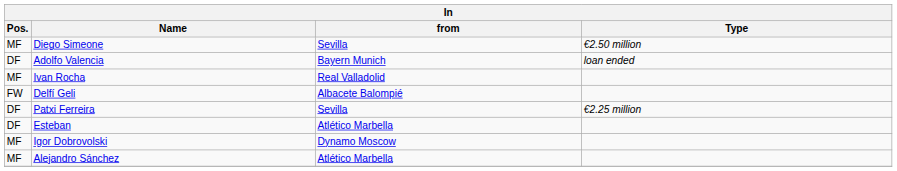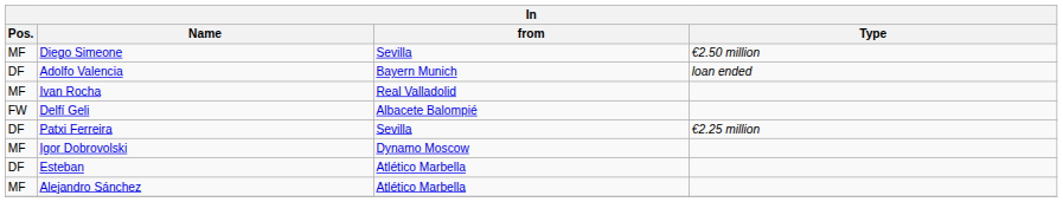rows swapped: Esteban <-> Igor Dobrovolski
